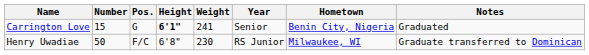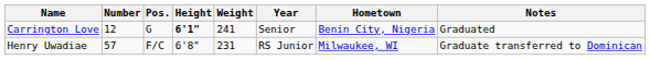Carrington Love | Number: 15 -> 12
Henry Uwadiae | Number: 50 -> 57
Henry Uwadiae | Weight: 230 -> 231
